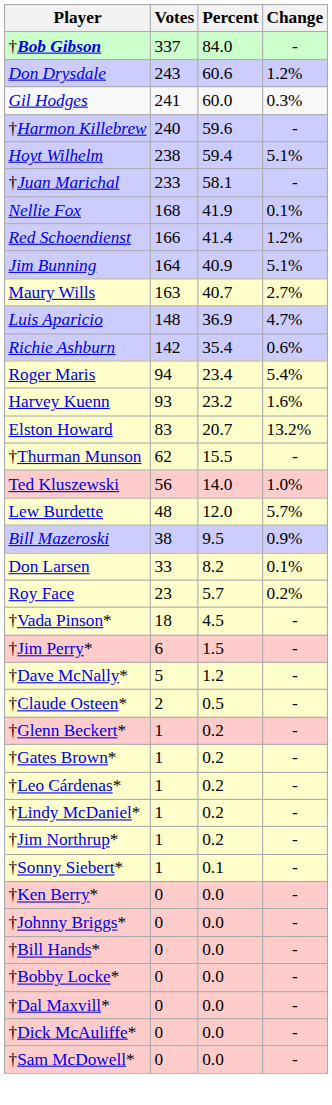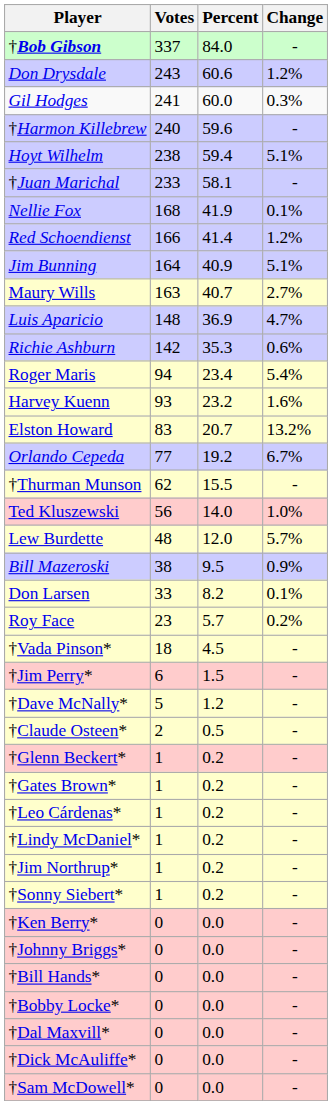Richie Ashburn | Percent: 35.4 -> 35.3
+ row: Orlando Cepeda | 77 | 19.2 | 6.7%
†Sonny Siebert* | Percent: 0.1 -> 0.2
